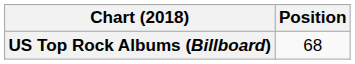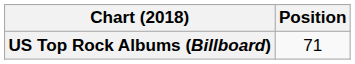US Top Rock Albums (Billboard) | Position: 68 -> 71
